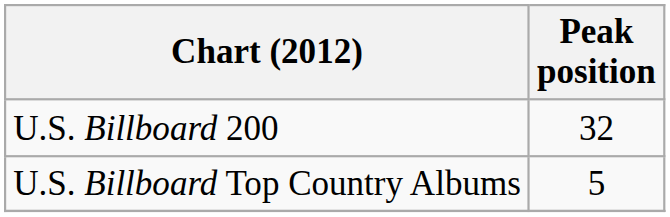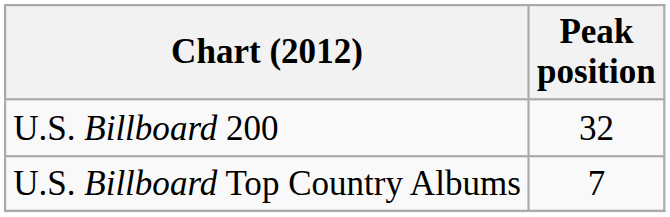U.S. Billboard Top Country Albums | Peak position: 5 -> 7
